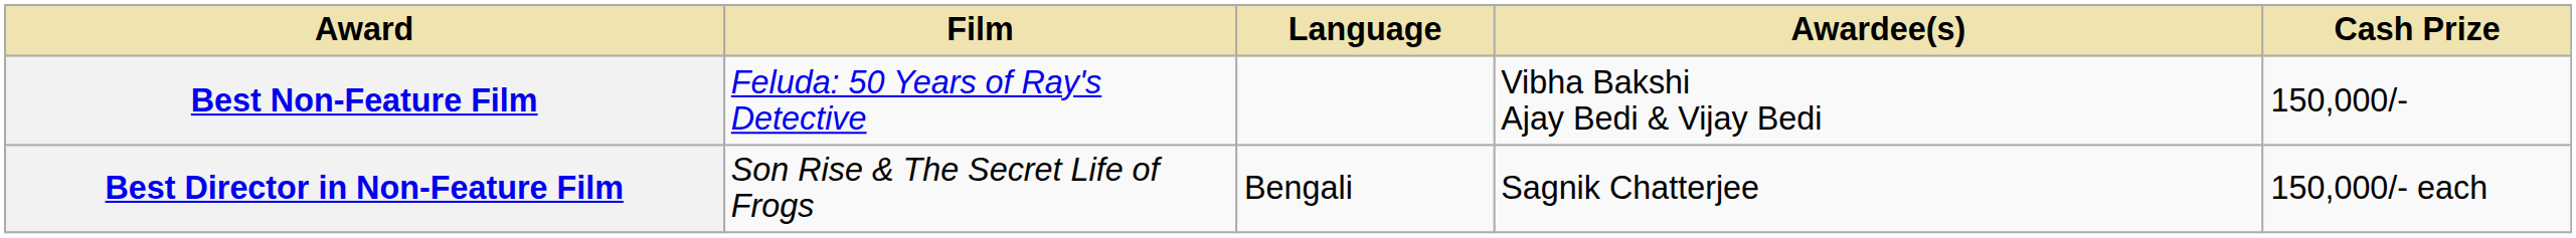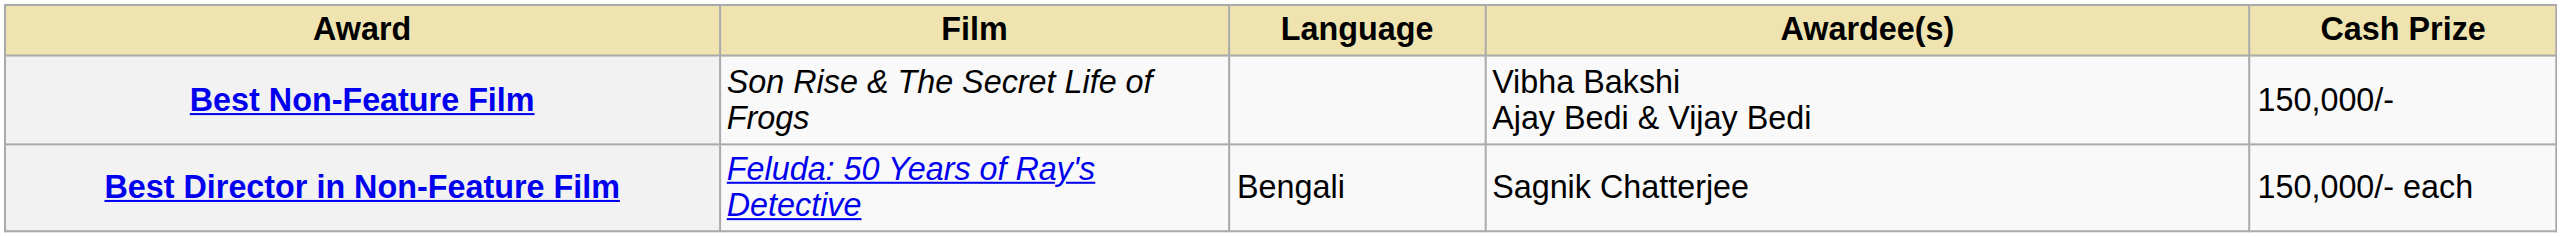Best Non-Feature Film | Film: Feluda: 50 Years of Ray's Detective -> Son Rise & The Secret Life of Frogs
Best Director in Non-Feature Film | Film: Son Rise & The Secret Life of Frogs -> Feluda: 50 Years of Ray's Detective
